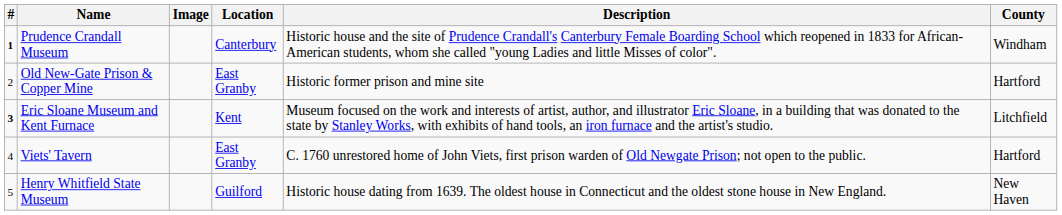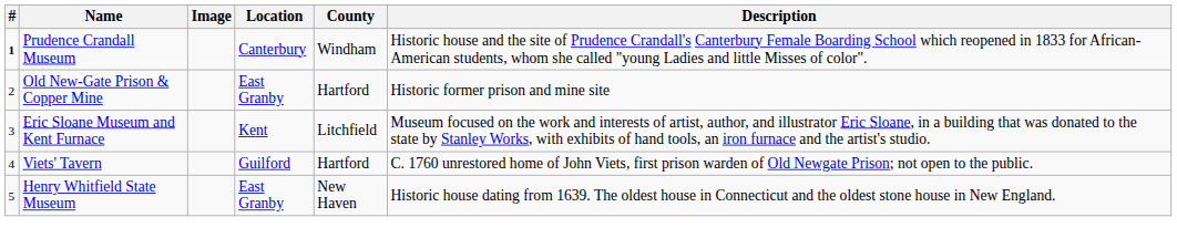columns swapped: County <-> Description
Eric Sloane Museum and Kent Furnace | #: bold -> normal
Viets' Tavern | Location: East Granby -> Guilford
Henry Whitfield State Museum | Location: Guilford -> East Granby
